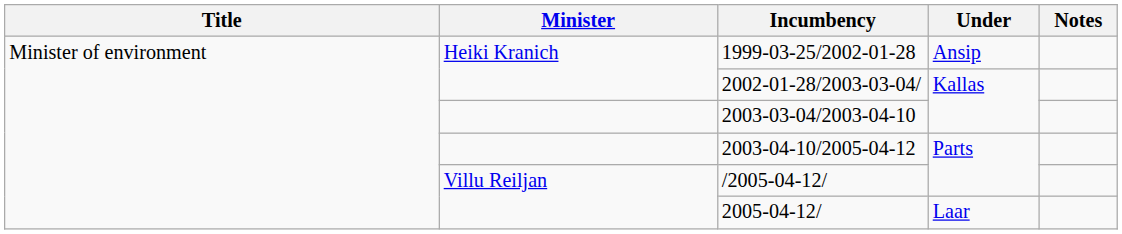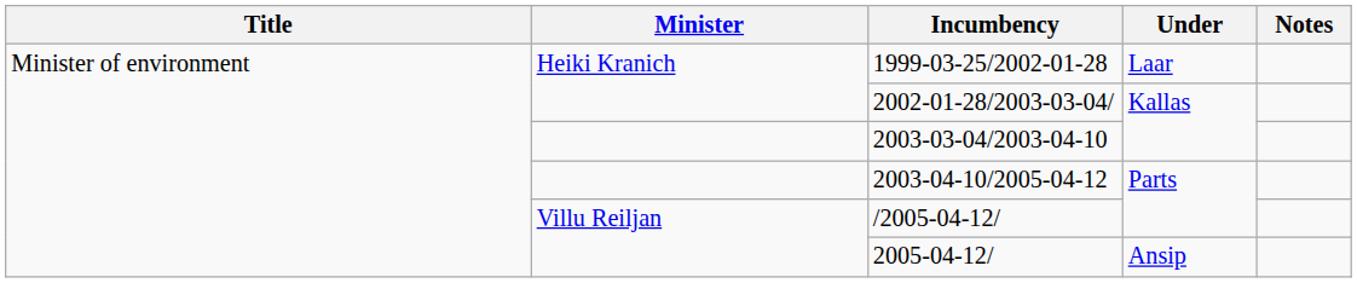1999-03-25/2002-01-28 | Under: Ansip -> Laar
2005-04-12/ | Under: Laar -> Ansip
